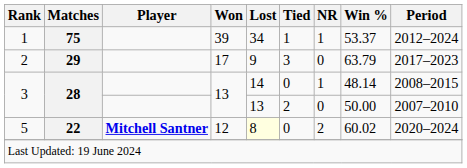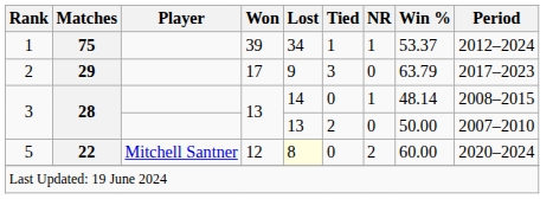5 | Player: bold -> normal
5 | Win %: 60.02 -> 60.00
